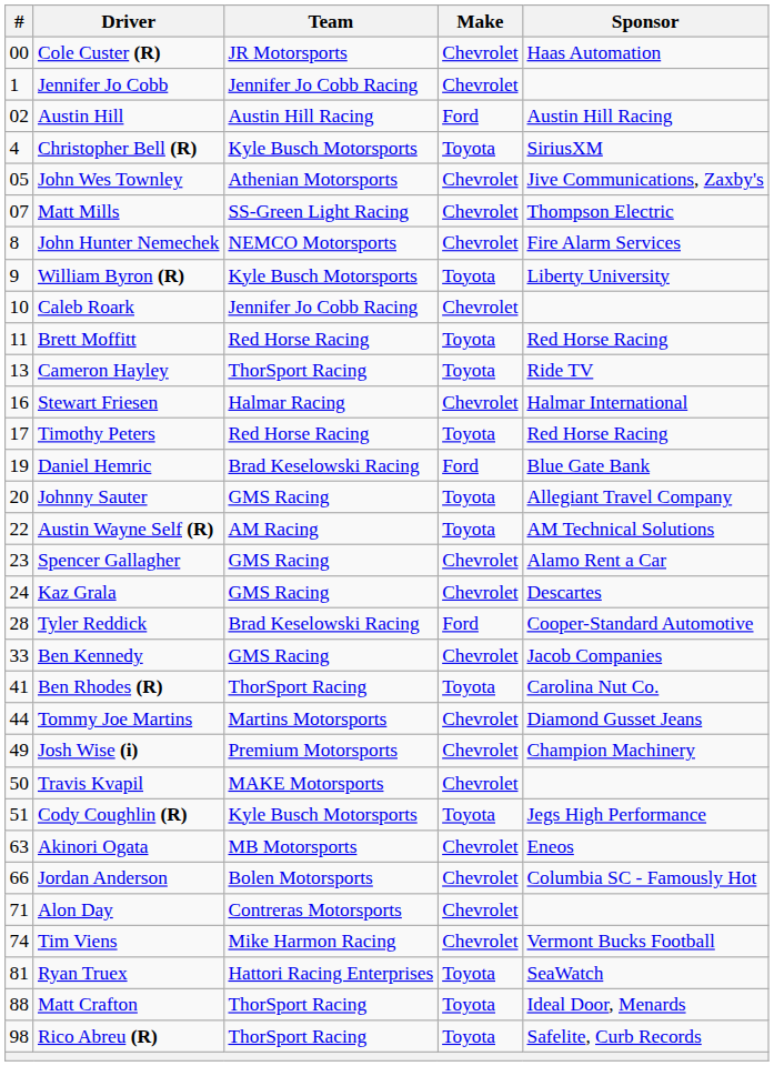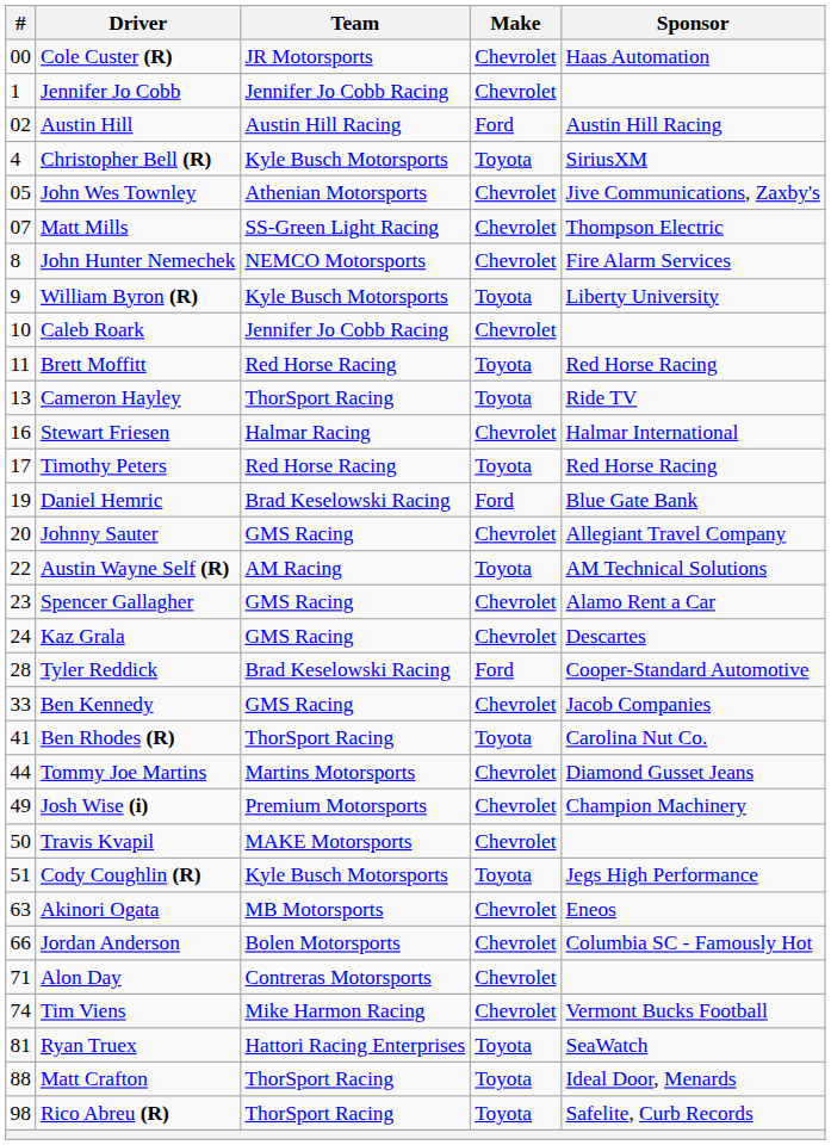Johnny Sauter | Make: Toyota -> Chevrolet
